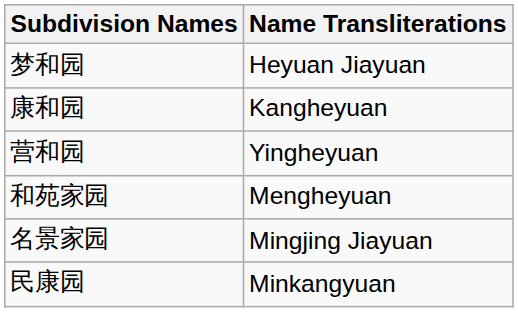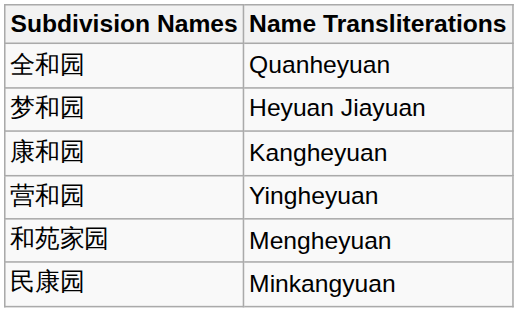+ row: 全和园 | Quanheyuan
- row: 名景家园 | Mingjing Jiayuan
